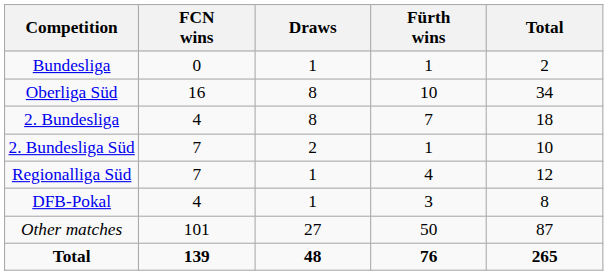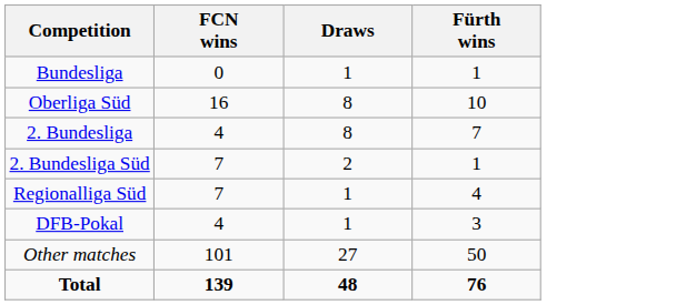- column: Total | 2 | 34 | 18 | 10 | 12 | 8 | 87 | 265
